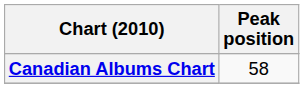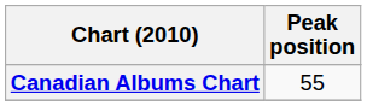Canadian Albums Chart | Peak position: 58 -> 55
